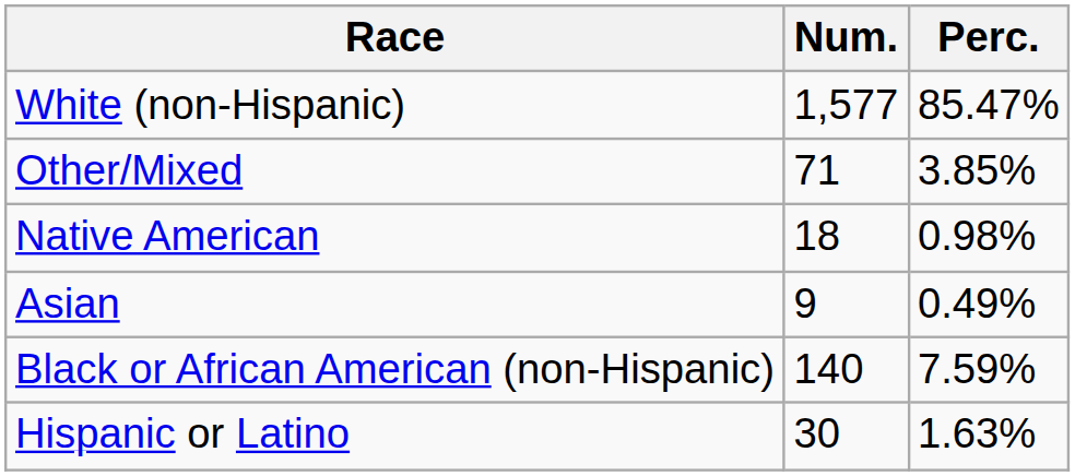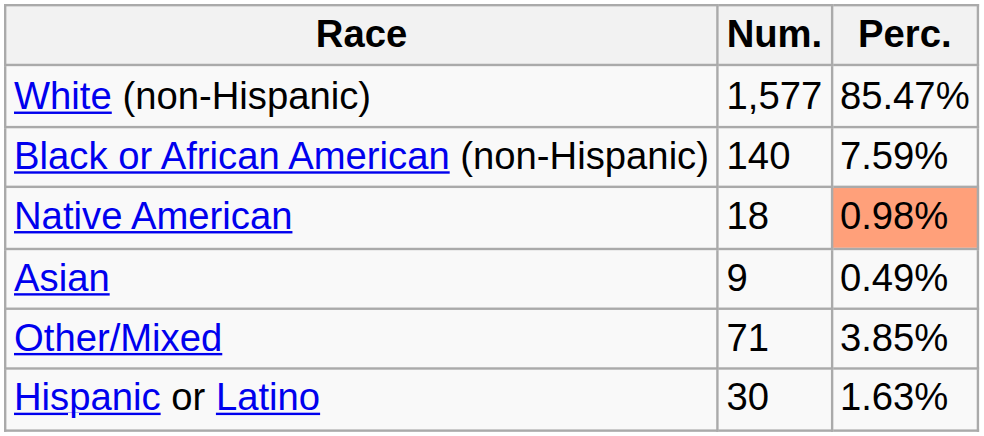rows swapped: Black or African American (non-Hispanic) <-> Other/Mixed
Native American | Perc.: no background -> lightsalmon background
